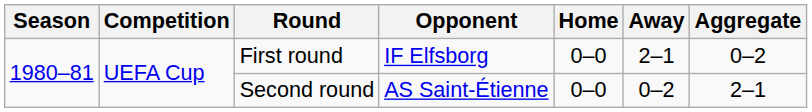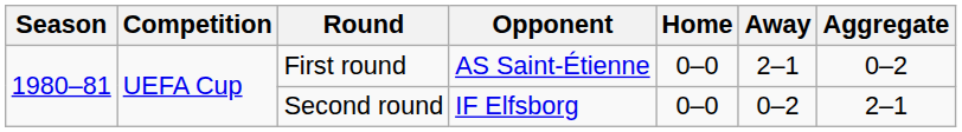First round | Opponent: IF Elfsborg -> AS Saint-Étienne
Second round | Opponent: AS Saint-Étienne -> IF Elfsborg
